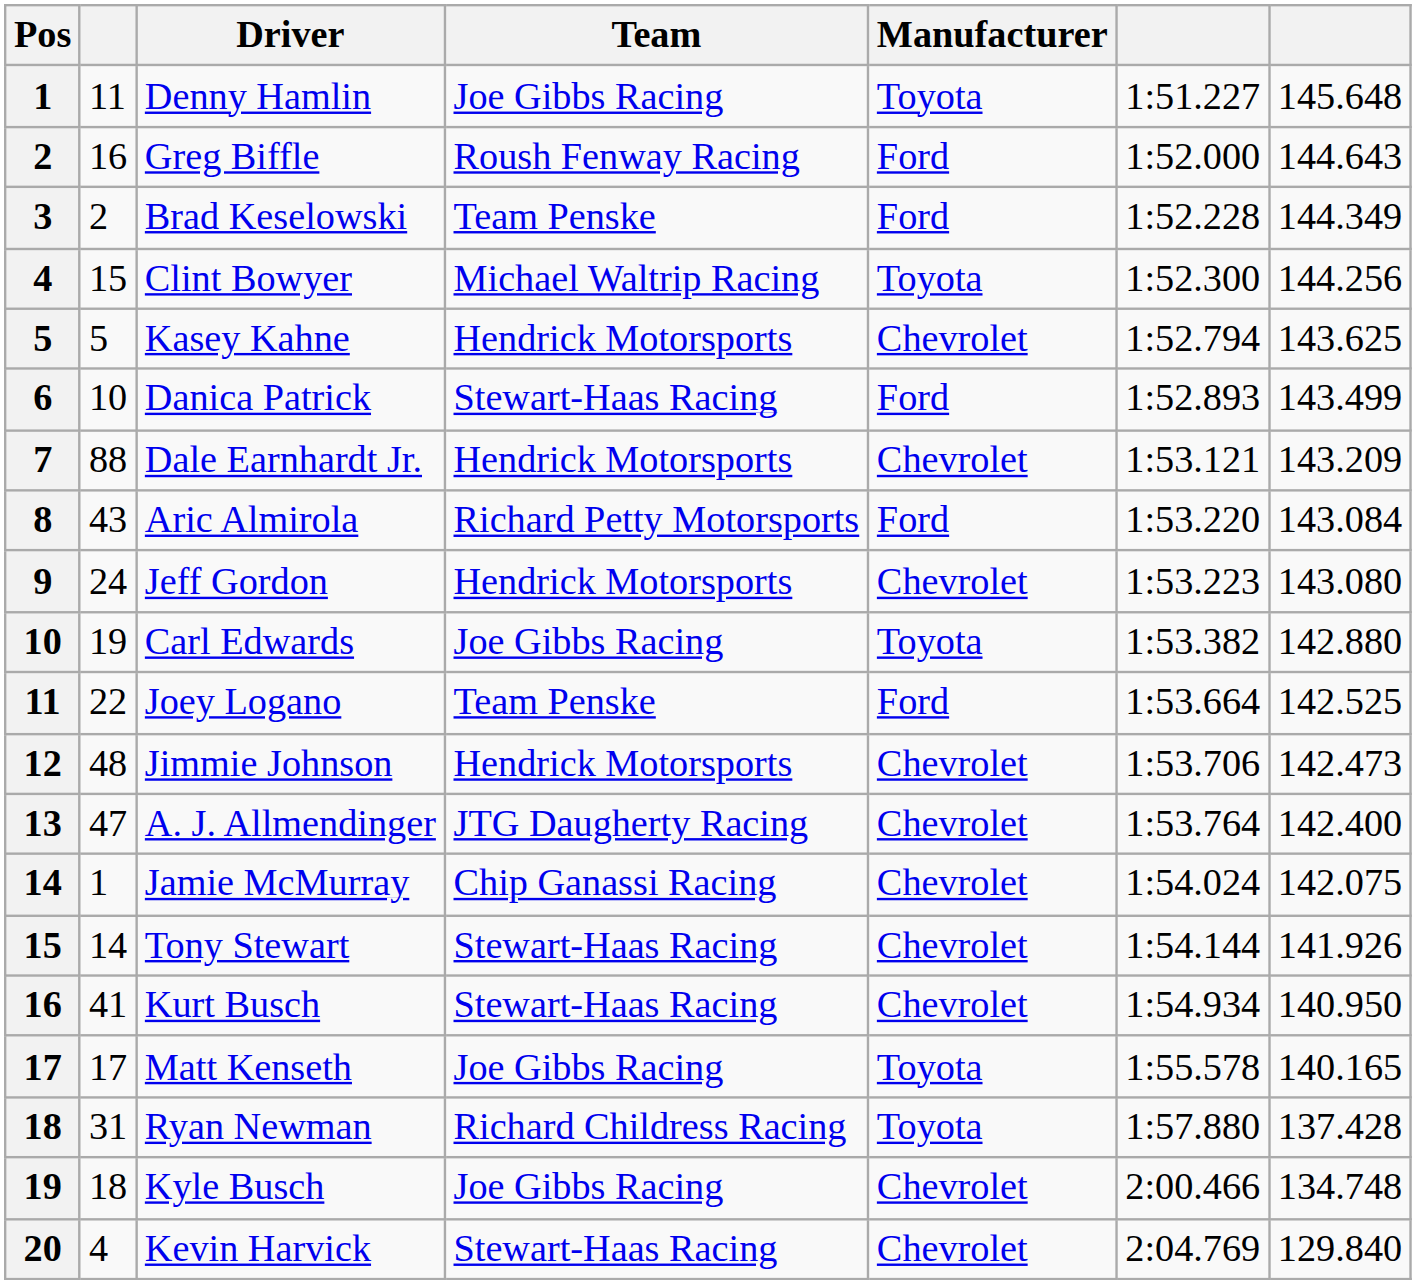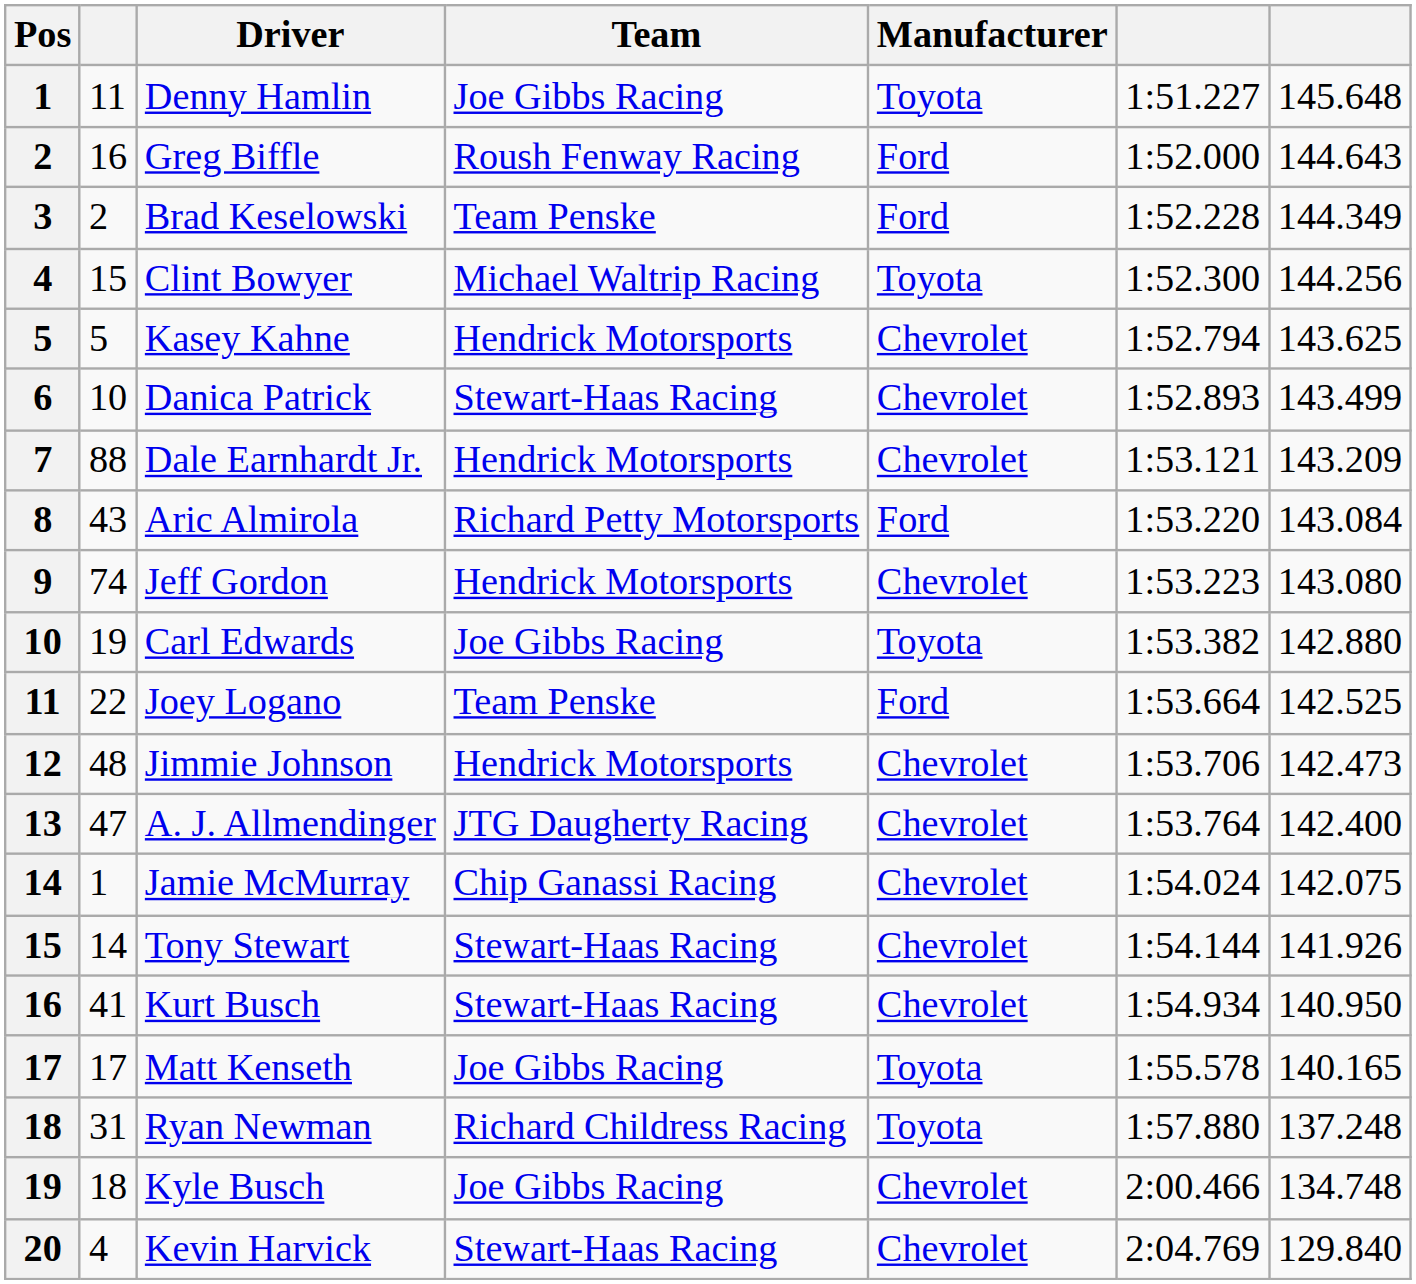Danica Patrick | Manufacturer: Ford -> Chevrolet
Jeff Gordon | column 2: 24 -> 74
Ryan Newman | column 7: 137.428 -> 137.248
